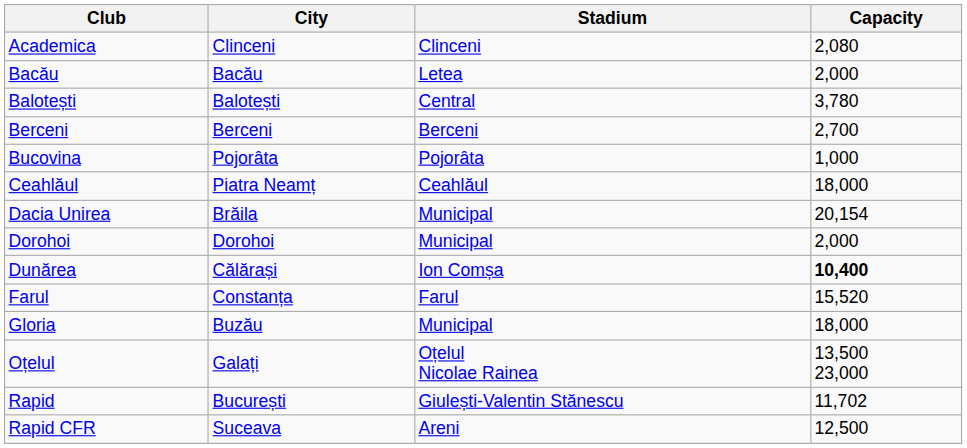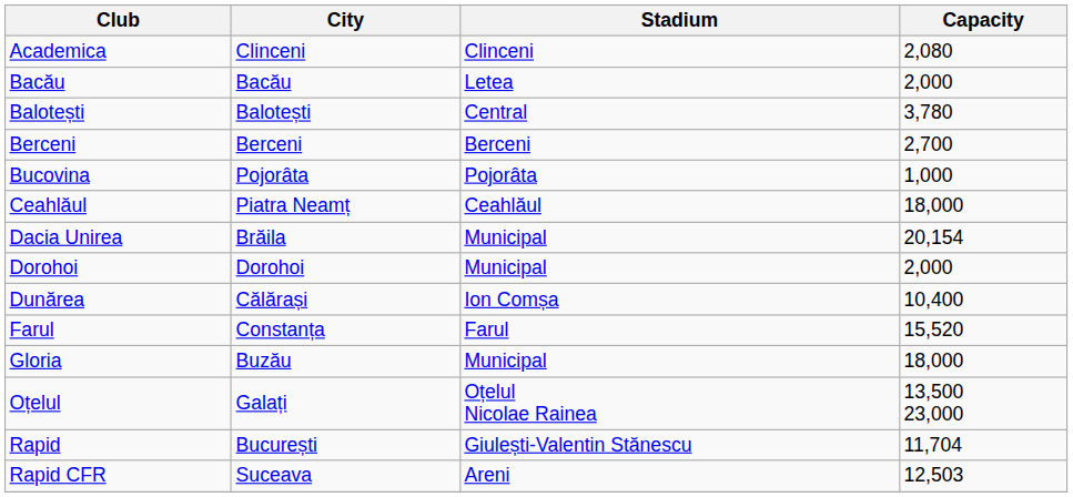Dunărea | Capacity: bold -> normal
Rapid | Capacity: 11,702 -> 11,704
Rapid CFR | Capacity: 12,500 -> 12,503
